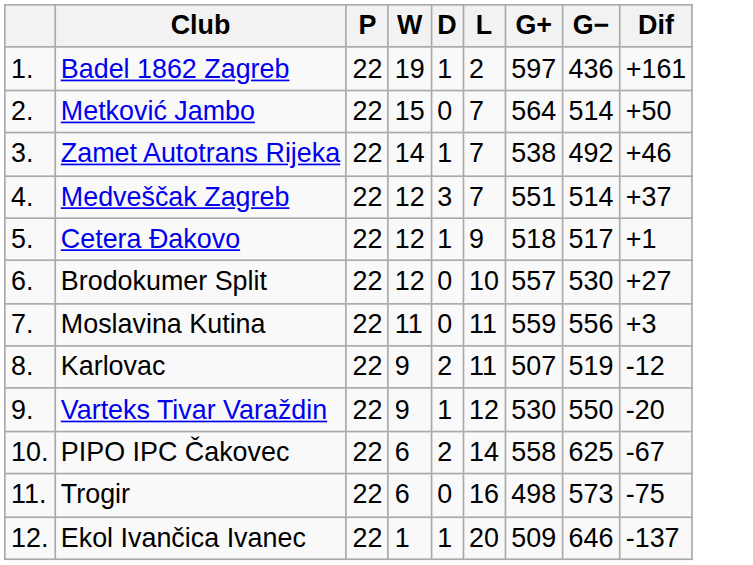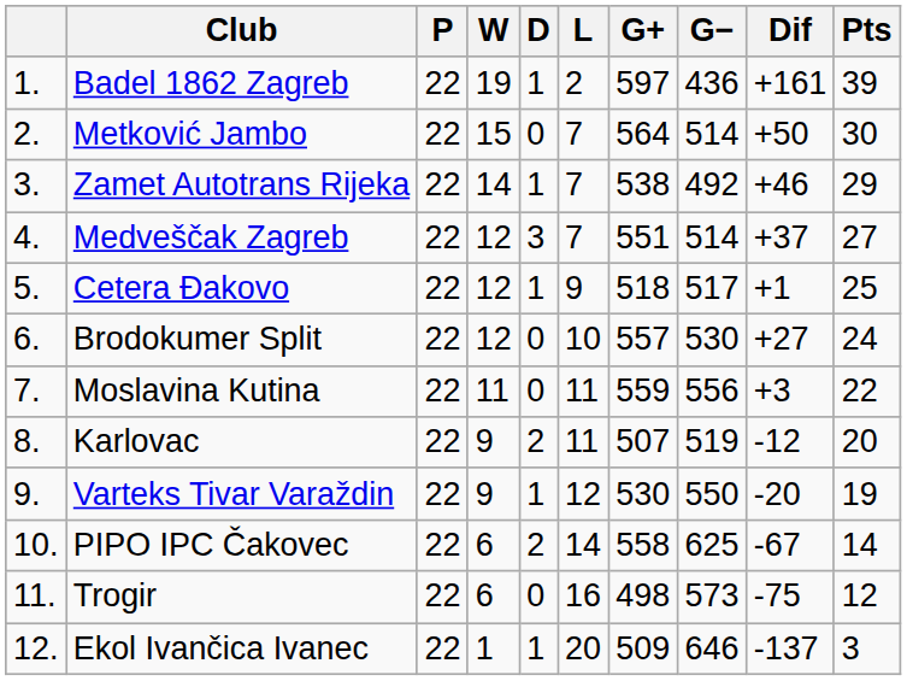+ column: Pts | 39 | 30 | 29 | 27 | 25 | 24 | 22 | 20 | 19 | 14 | 12 | 3
